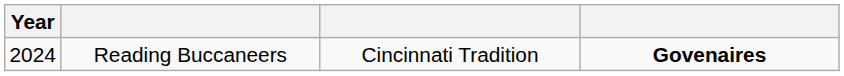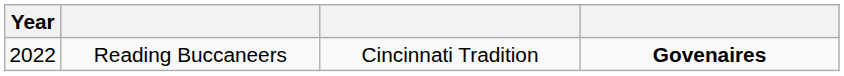Reading Buccaneers | Year: 2024 -> 2022
